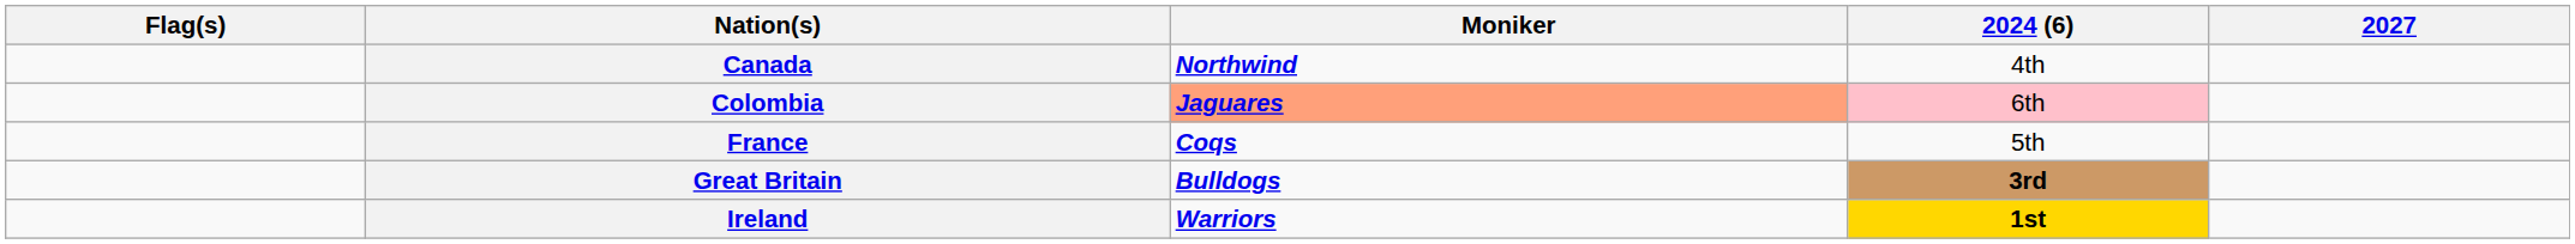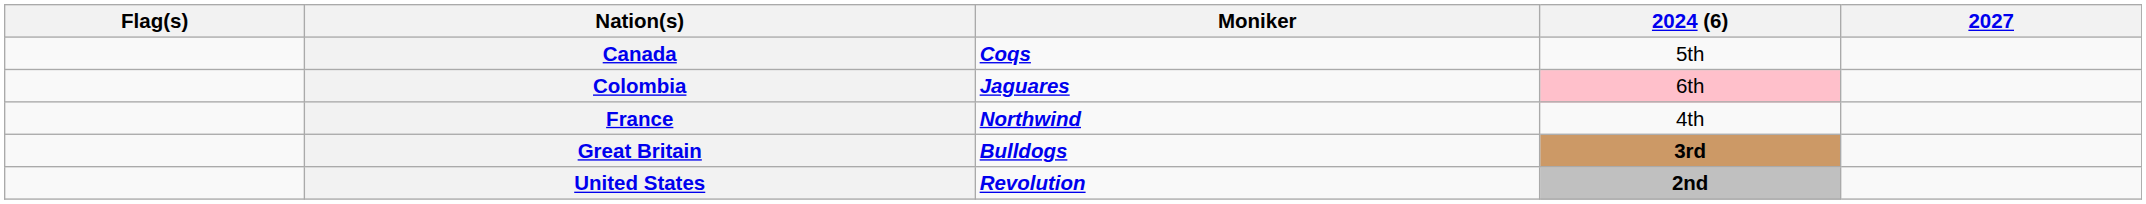Canada | Moniker: Northwind -> Coqs
Canada | 2024 (6): 4th -> 5th
Colombia | Moniker: lightsalmon background -> no background
France | Moniker: Coqs -> Northwind
France | 2024 (6): 5th -> 4th
- row: Ireland | Warriors | 1st
+ row: United States | Revolution | 2nd
